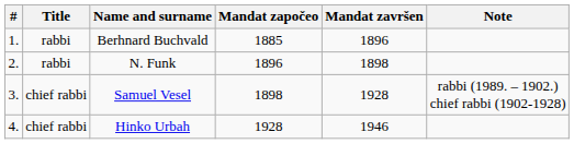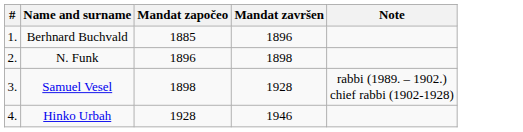- column: Title | rabbi | rabbi | chief rabbi | chief rabbi
